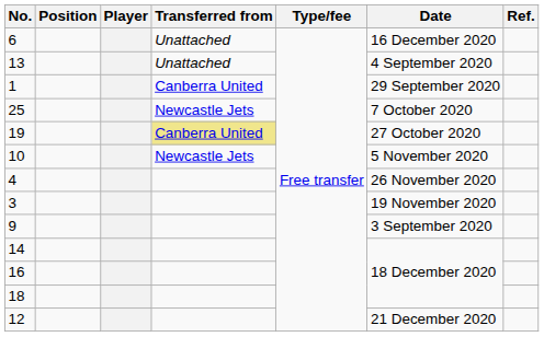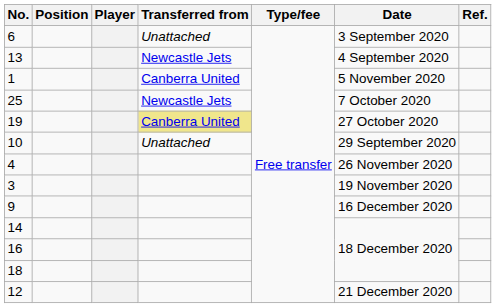6 | Date: 16 December 2020 -> 3 September 2020
13 | Transferred from: Unattached -> Newcastle Jets
1 | Date: 29 September 2020 -> 5 November 2020
10 | Transferred from: Newcastle Jets -> Unattached
10 | Date: 5 November 2020 -> 29 September 2020
9 | Date: 3 September 2020 -> 16 December 2020
